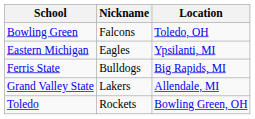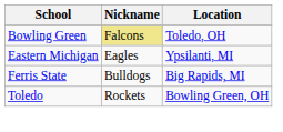Bowling Green | Nickname: no background -> khaki background
- row: Grand Valley State | Lakers | Allendale, MI
